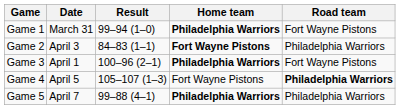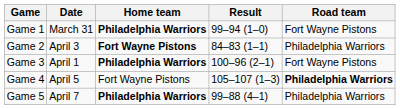columns swapped: Home team <-> Result
